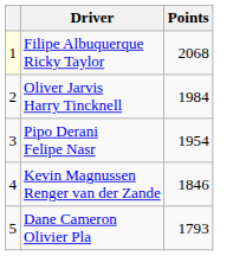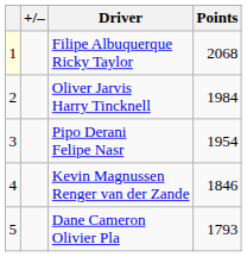+ column: +/–
